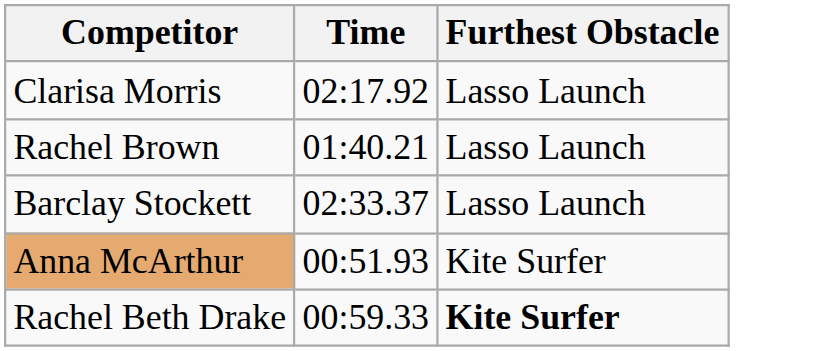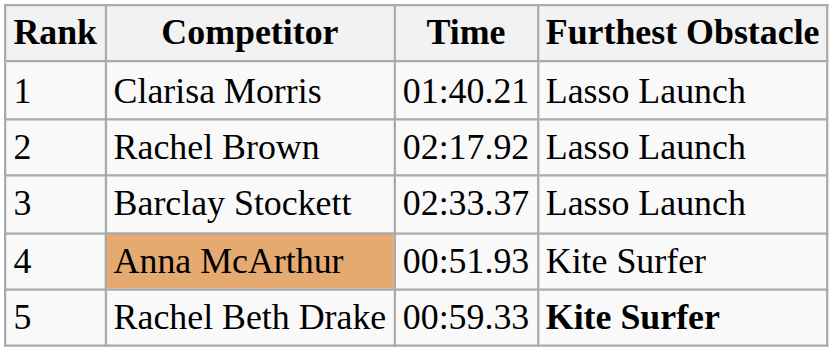+ column: Rank | 1 | 2 | 3 | 4 | 5
Clarisa Morris | Time: 02:17.92 -> 01:40.21
Rachel Brown | Time: 01:40.21 -> 02:17.92
